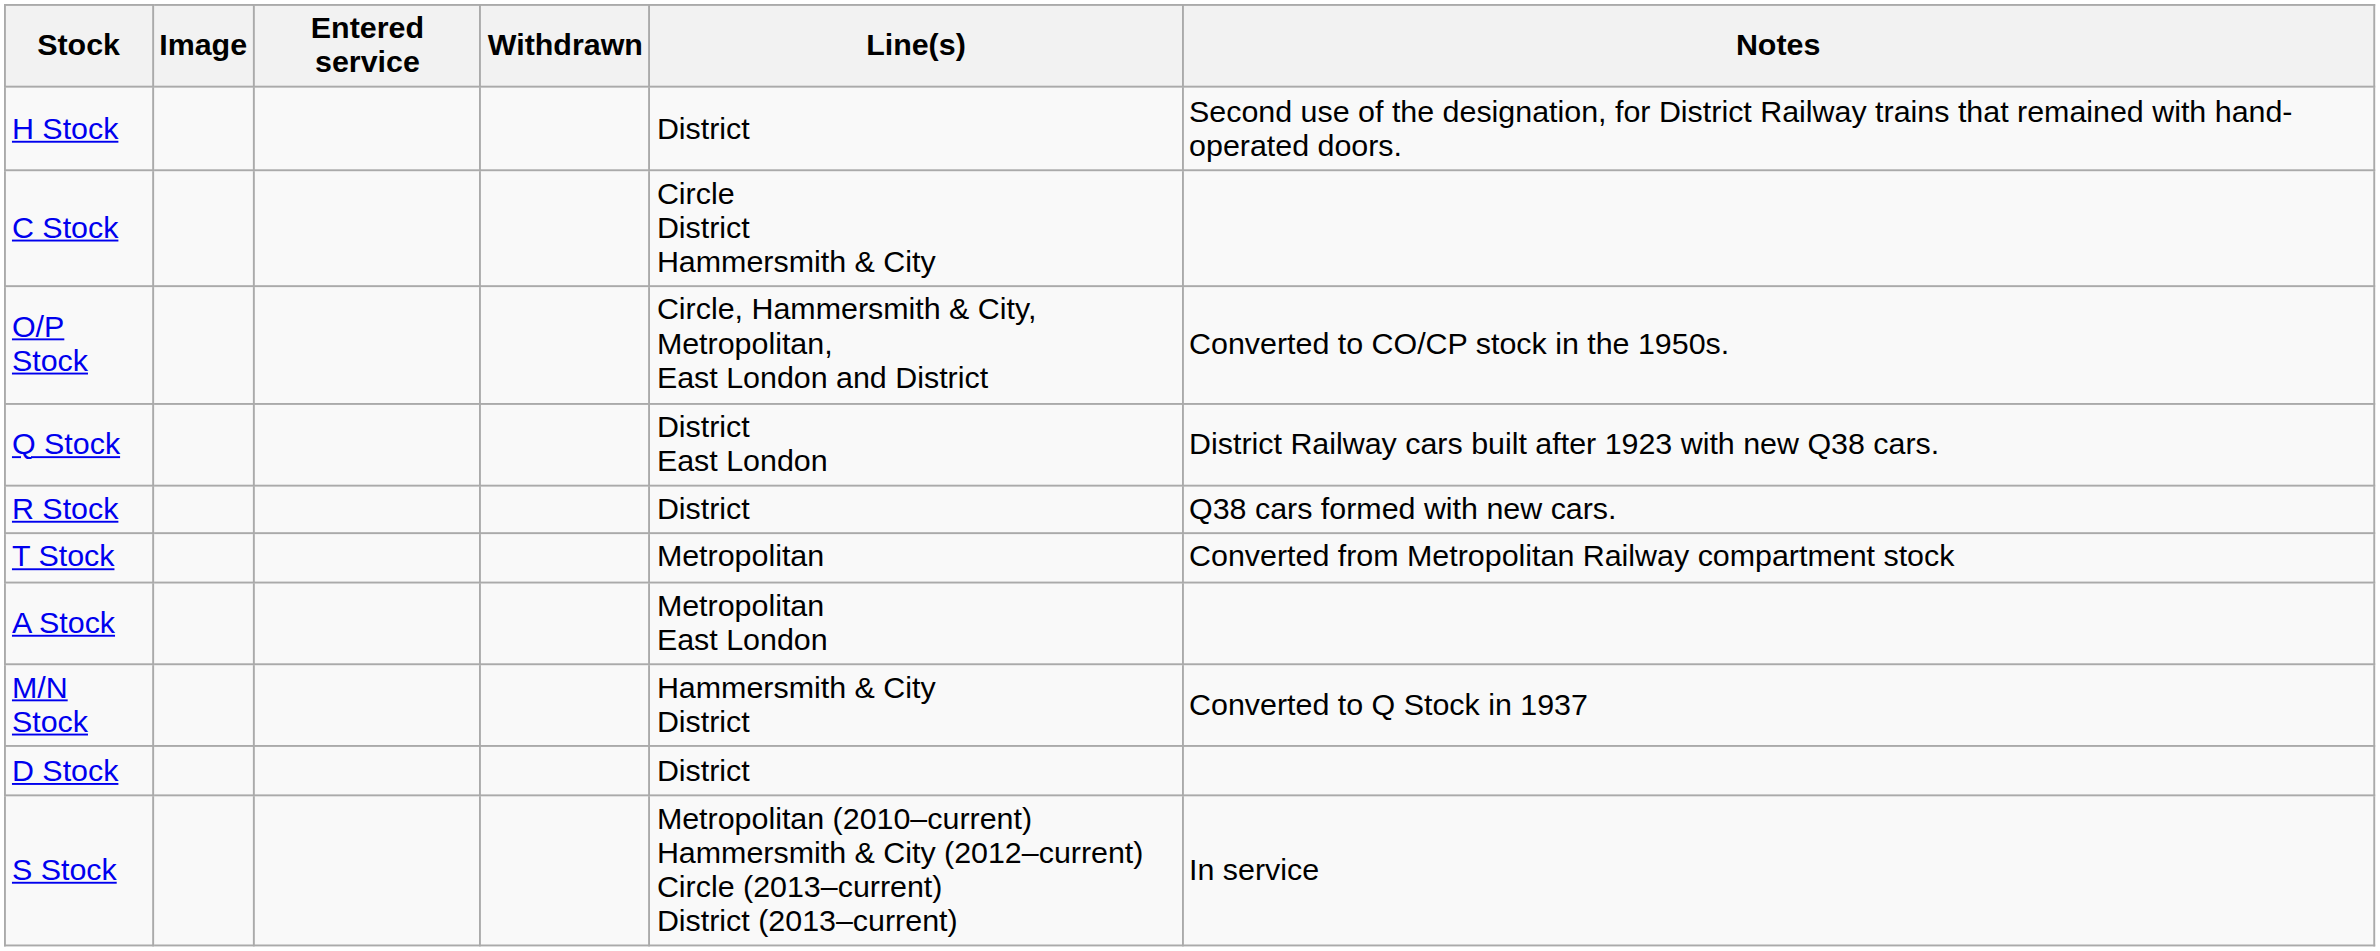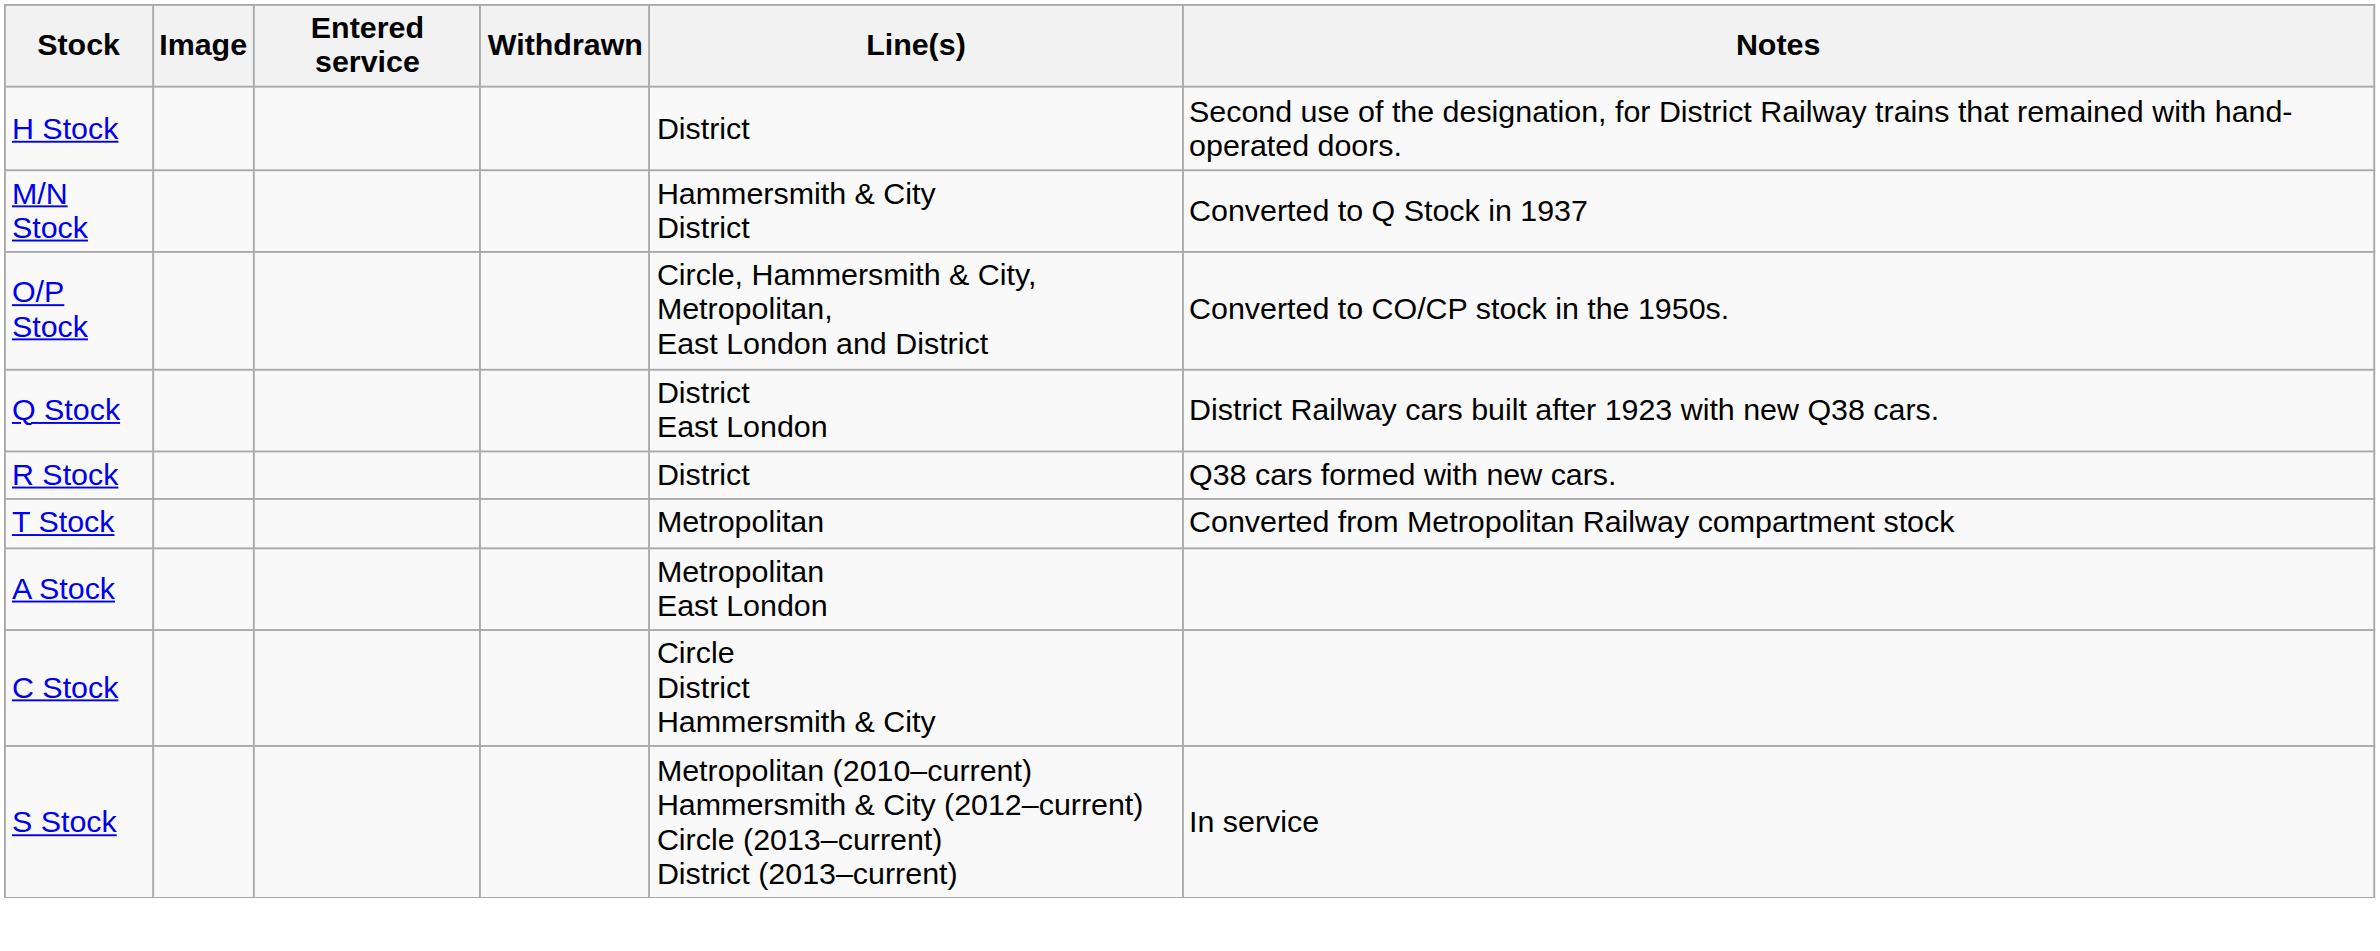rows swapped: M/N Stock <-> C Stock
- row: D Stock | District
